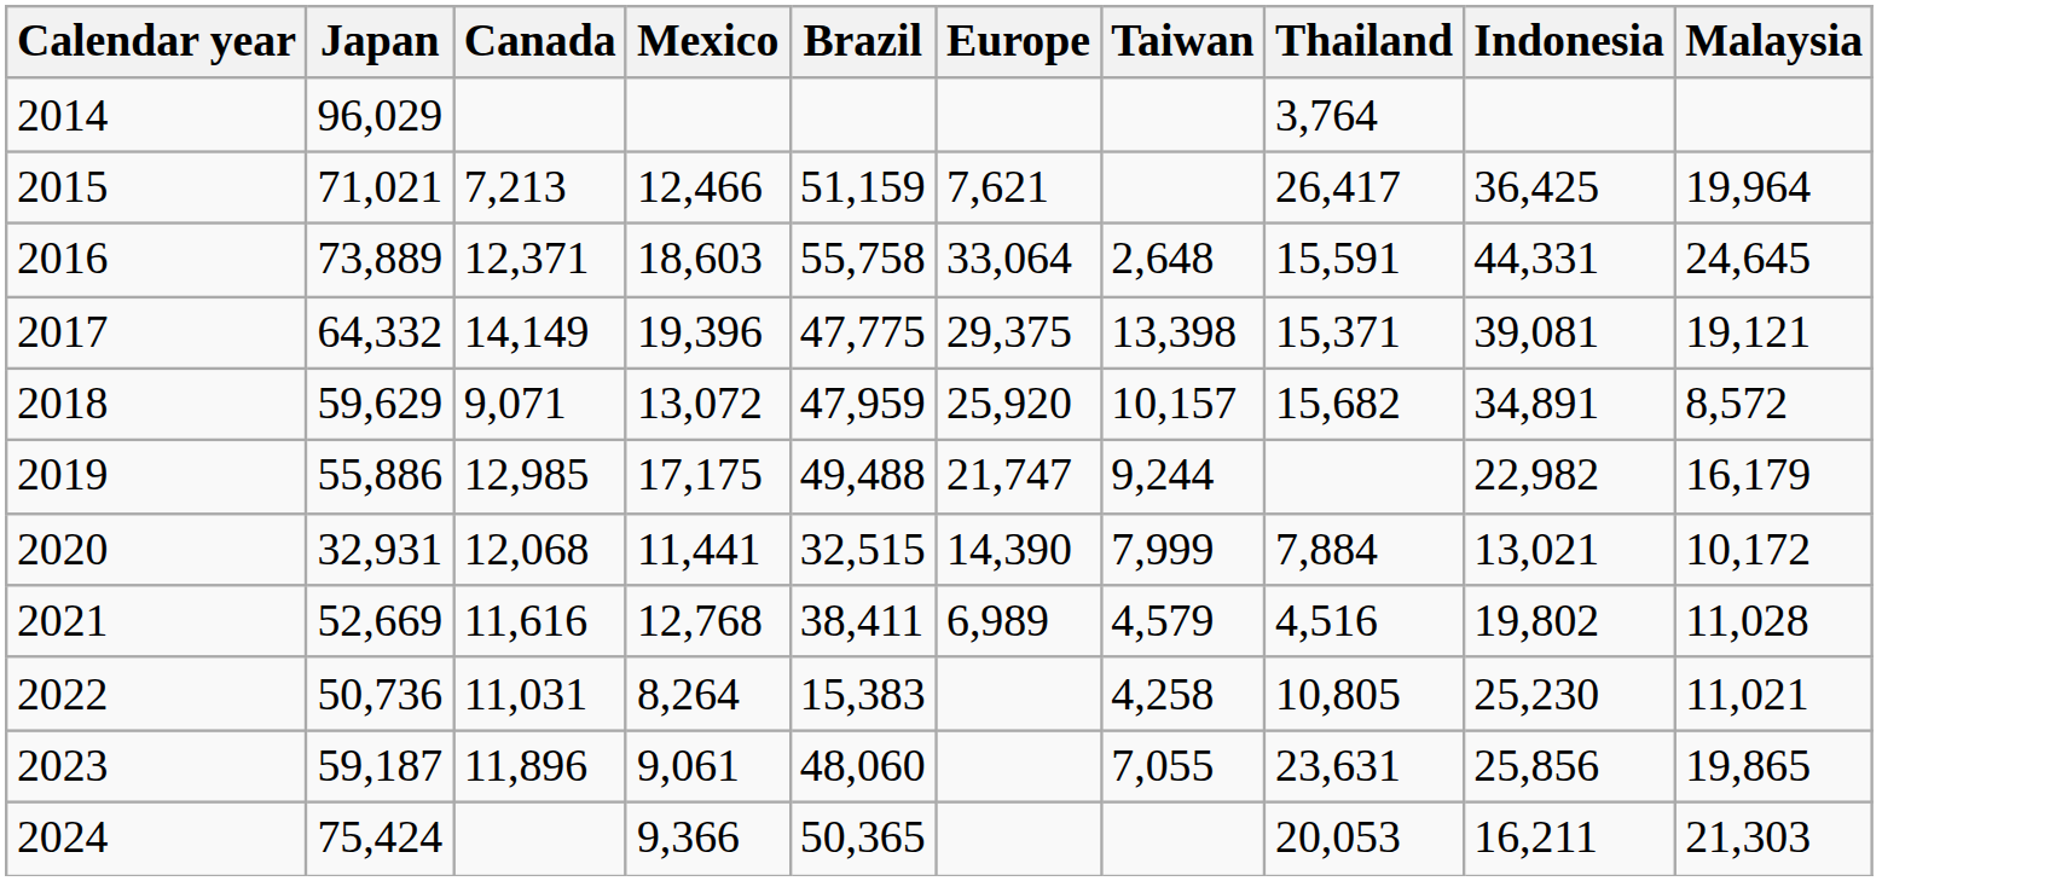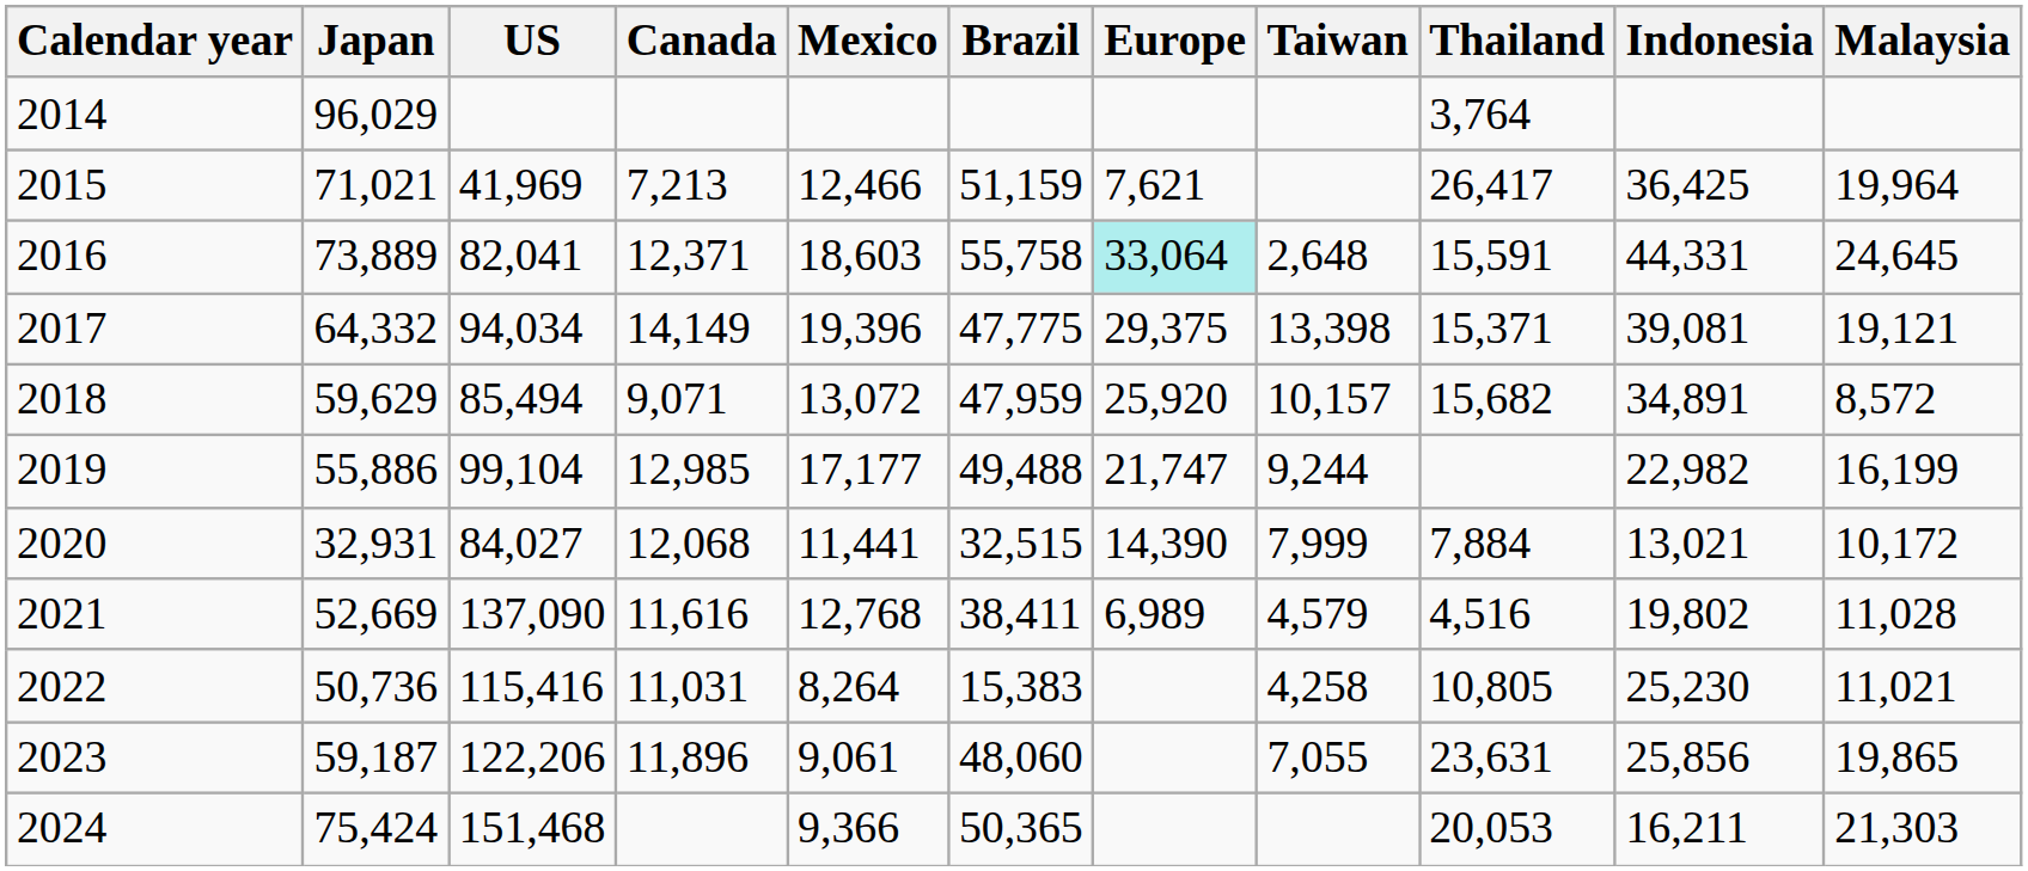+ column: US | 41,969 | 82,041 | 94,034 | 85,494 | 99,104 | 84,027 | 137,090 | 115,416 | 122,206 | 151,468
2016 | Europe: no background -> paleturquoise background
2019 | Mexico: 17,175 -> 17,177
2019 | Malaysia: 16,179 -> 16,199
